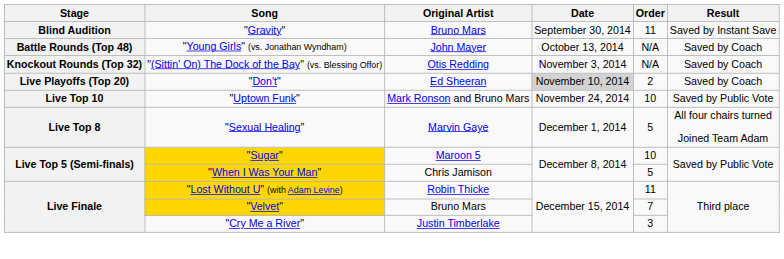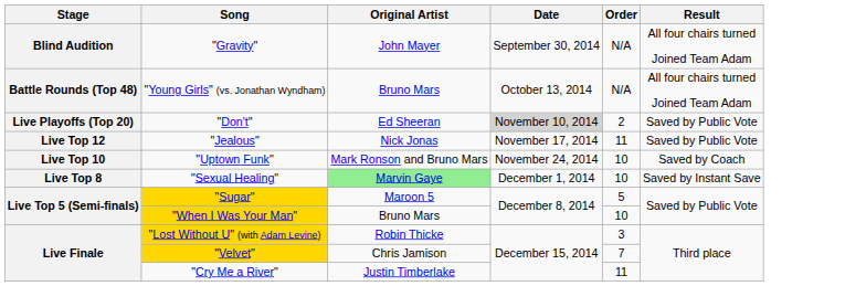"Gravity" | Original Artist: Bruno Mars -> John Mayer
"Gravity" | Order: 11 -> N/A
"Gravity" | Result: Saved by Instant Save -> All four chairs turned Joined Team Adam
"Young Girls" (vs. Jonathan Wyndham) | Original Artist: John Mayer -> Bruno Mars
"Young Girls" (vs. Jonathan Wyndham) | Result: Saved by Coach -> All four chairs turned Joined Team Adam
- row: Knockout Rounds (Top 32) | "(Sittin' On) The Dock of the Bay" (vs. Blessing Offor) | Otis Redding | November 3, 2014 | N/A | Saved by Coach
"Don't" | Result: Saved by Coach -> Saved by Public Vote
+ row: Live Top 12 | "Jealous" | Nick Jonas | November 17, 2014 | 11 | Saved by Public Vote
"Uptown Funk" | Result: Saved by Public Vote -> Saved by Coach
"Sexual Healing" | Original Artist: no background -> lightgreen background
"Sexual Healing" | Order: 5 -> 10
"Sexual Healing" | Result: All four chairs turned Joined Team Adam -> Saved by Instant Save
"Sugar" | Order: 10 -> 5
"When I Was Your Man" | Original Artist: Chris Jamison -> Bruno Mars
"When I Was Your Man" | Order: 5 -> 10
"Lost Without U" (with Adam Levine) | Order: 11 -> 3
"Velvet" | Original Artist: Bruno Mars -> Chris Jamison
"Cry Me a River" | Order: 3 -> 11
